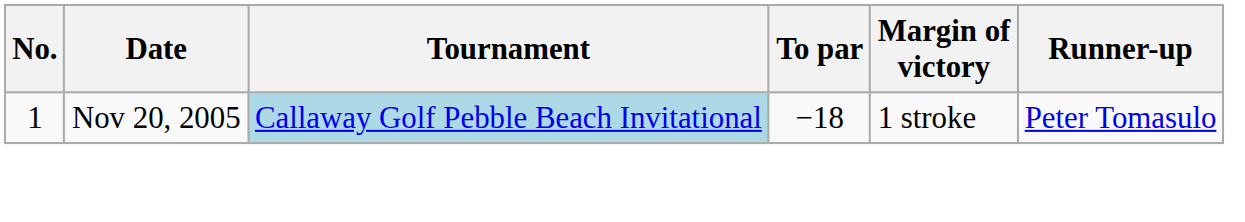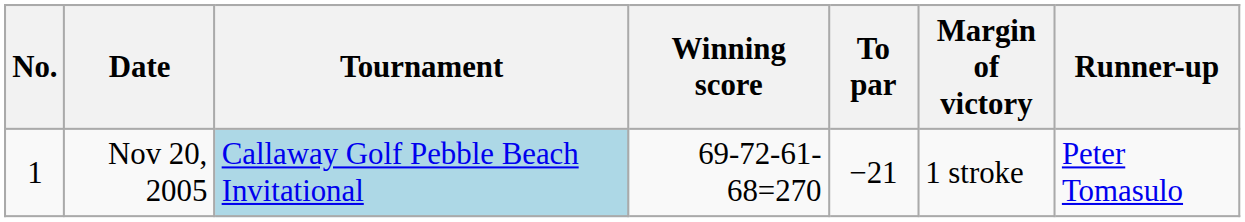+ column: Winning score | 69-72-61-68=270
Nov 20, 2005 | To par: −18 -> −21
